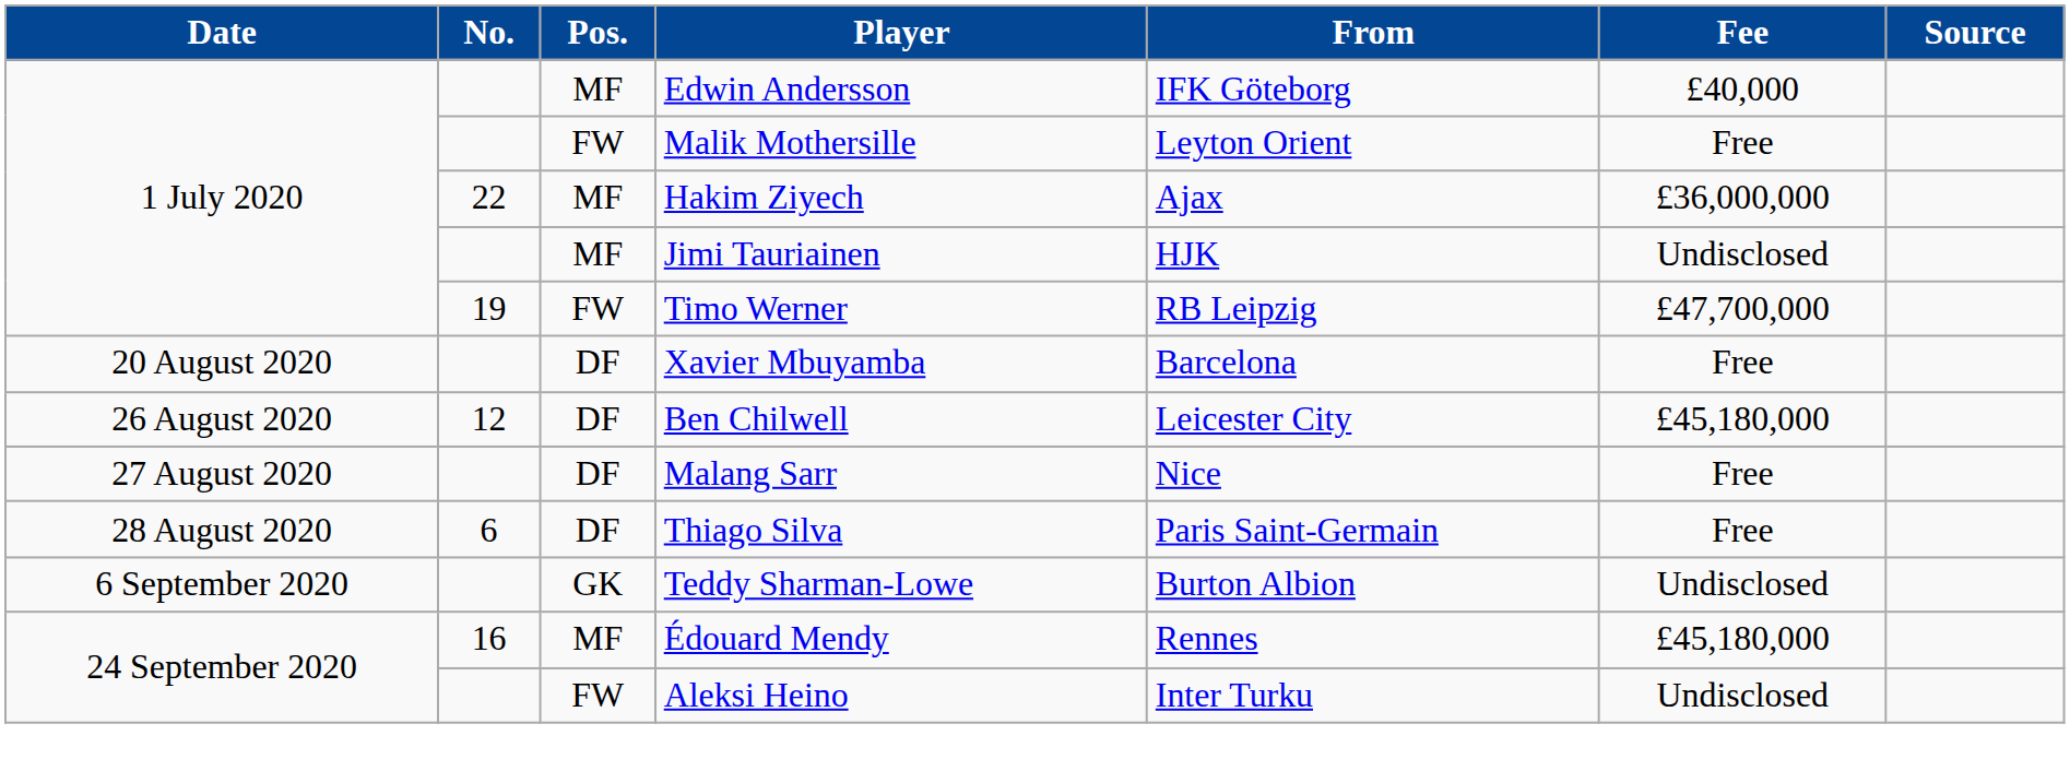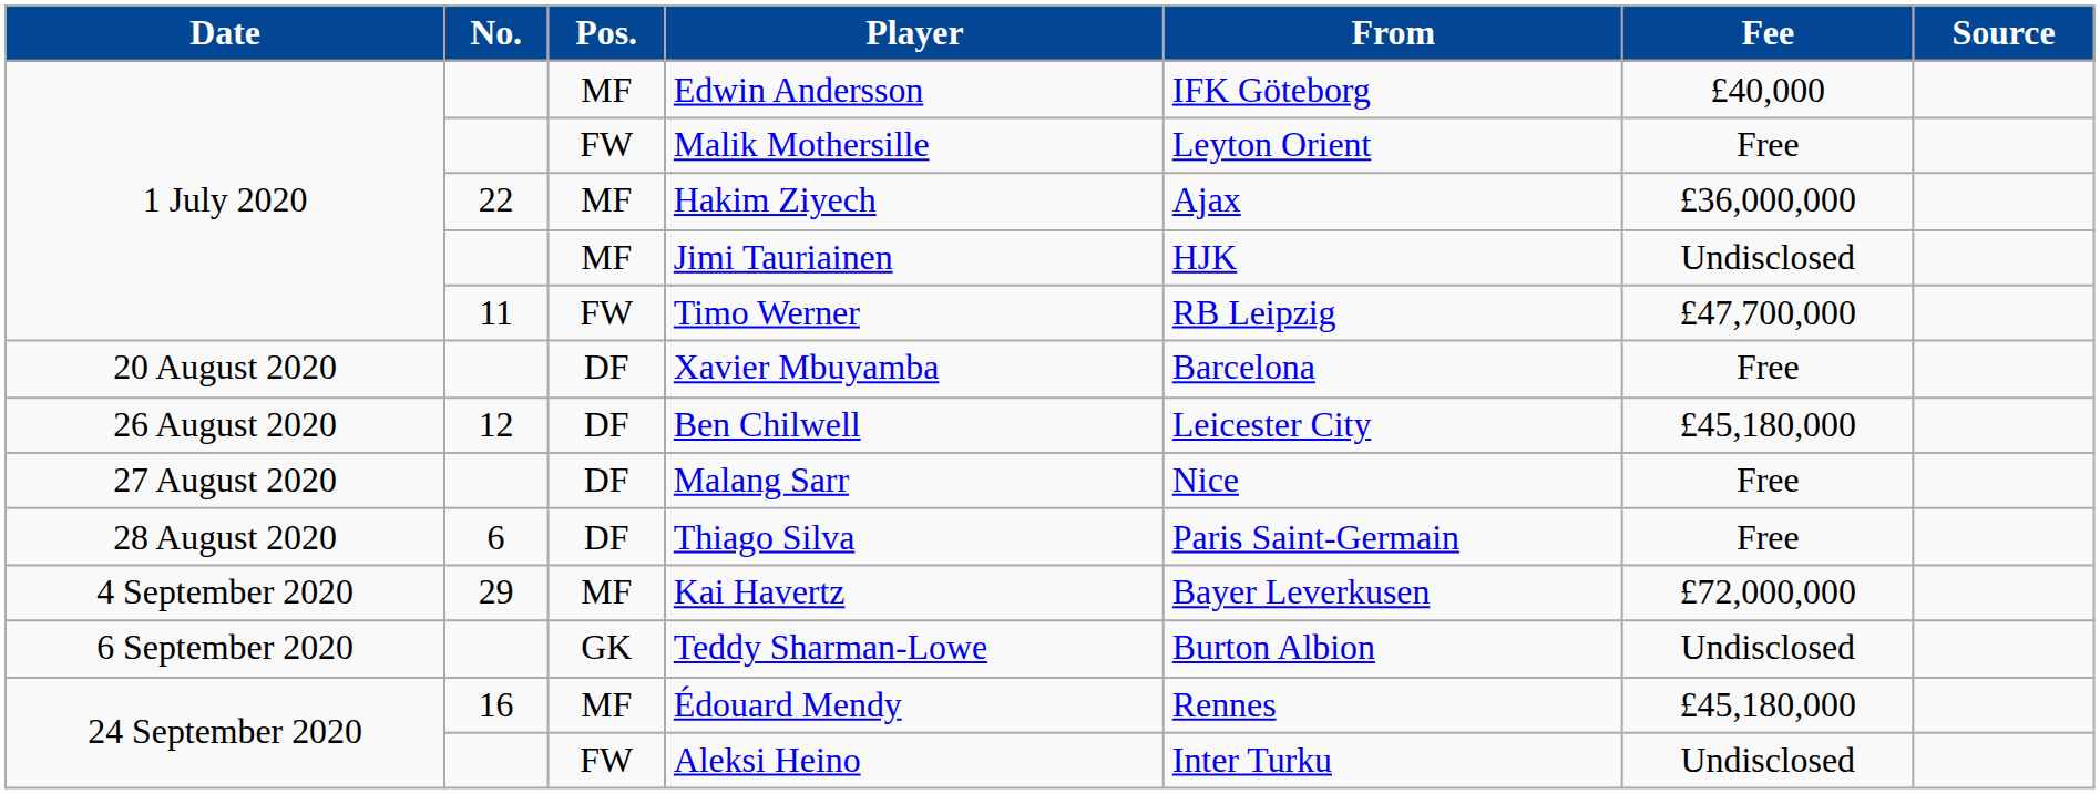Timo Werner | No.: 19 -> 11
+ row: 4 September 2020 | 29 | MF | Kai Havertz | Bayer Leverkusen | £72,000,000
